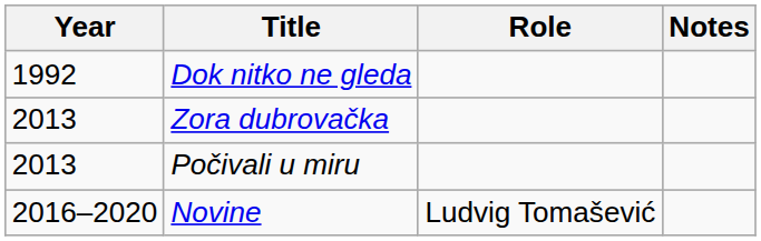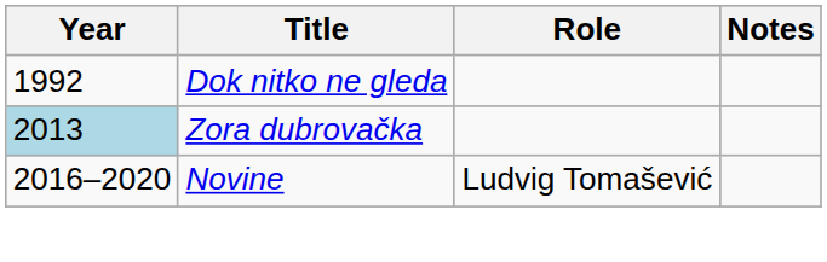Zora dubrovačka | Year: no background -> lightblue background
- row: 2013 | Počivali u miru
